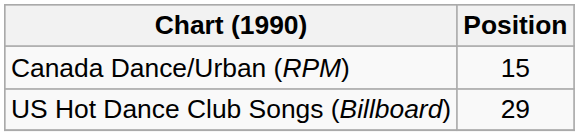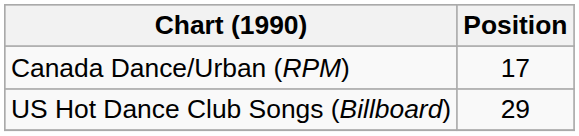Canada Dance/Urban (RPM) | Position: 15 -> 17
